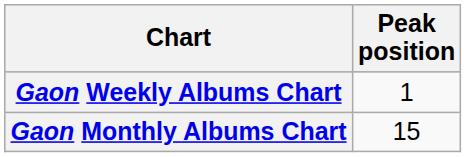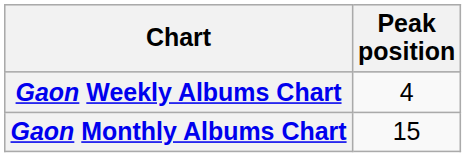Gaon Weekly Albums Chart | Peak position: 1 -> 4
